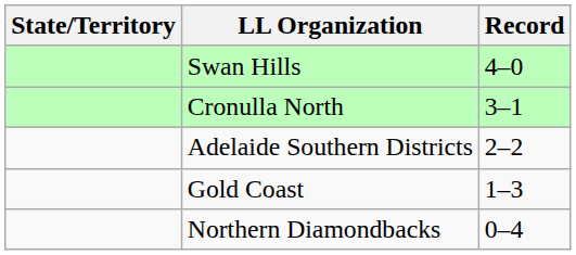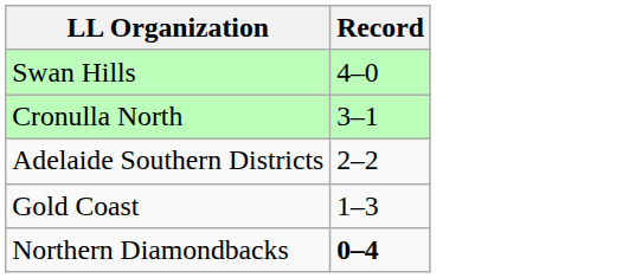- column: State/Territory
Northern Diamondbacks | Record: normal -> bold
